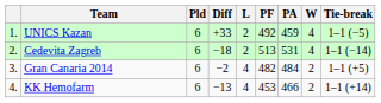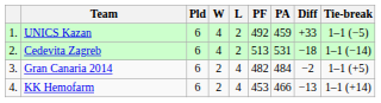columns swapped: W <-> Diff
